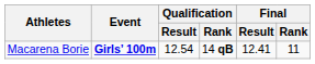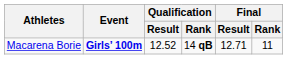Macarena Borie | Qualification / Result: 12.54 -> 12.52
Macarena Borie | Final / Result: 12.41 -> 12.71
